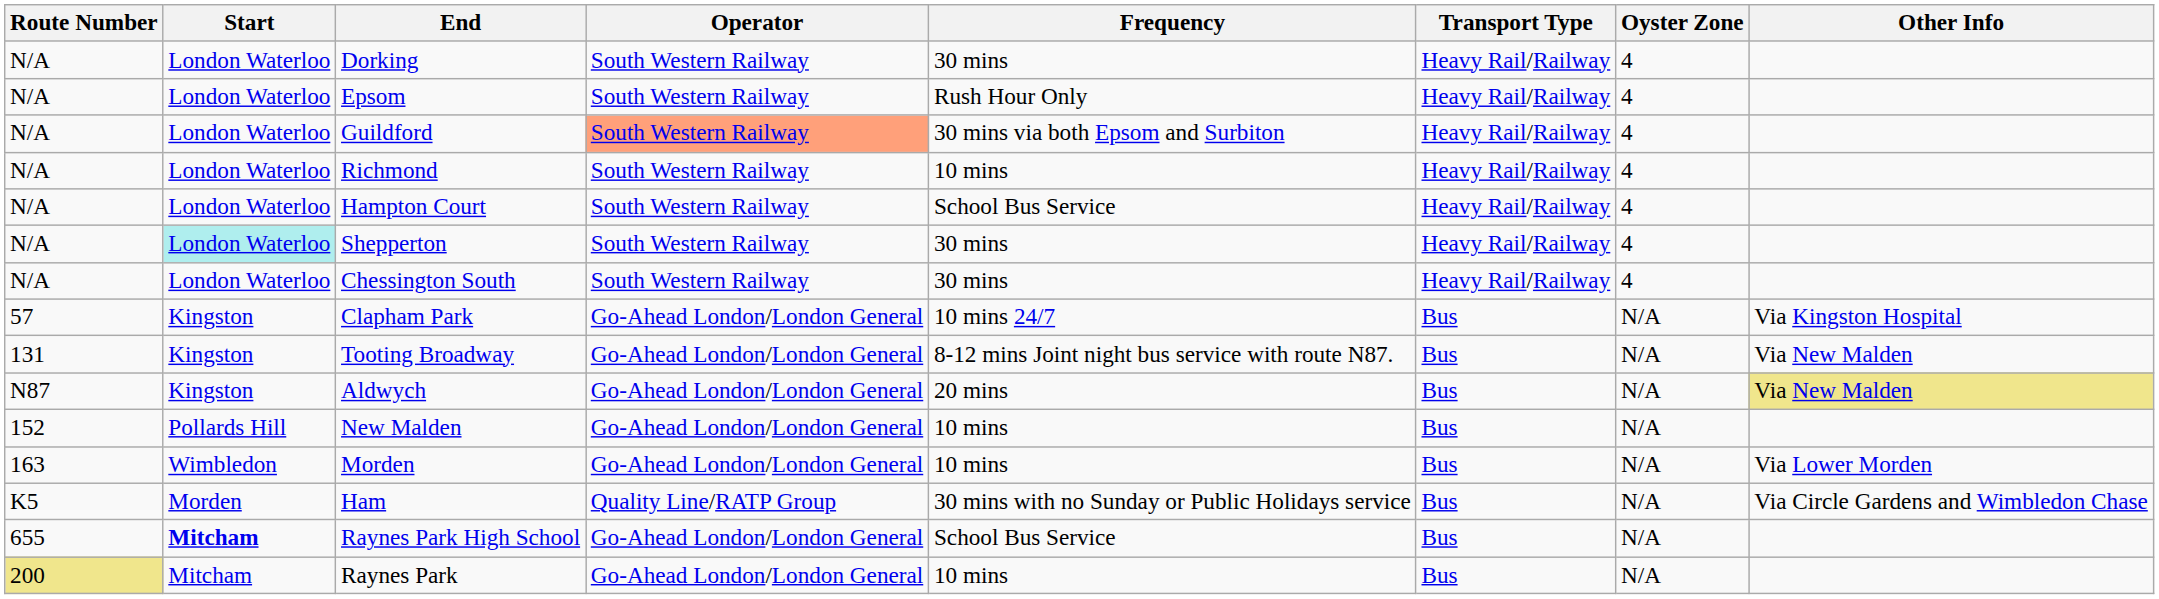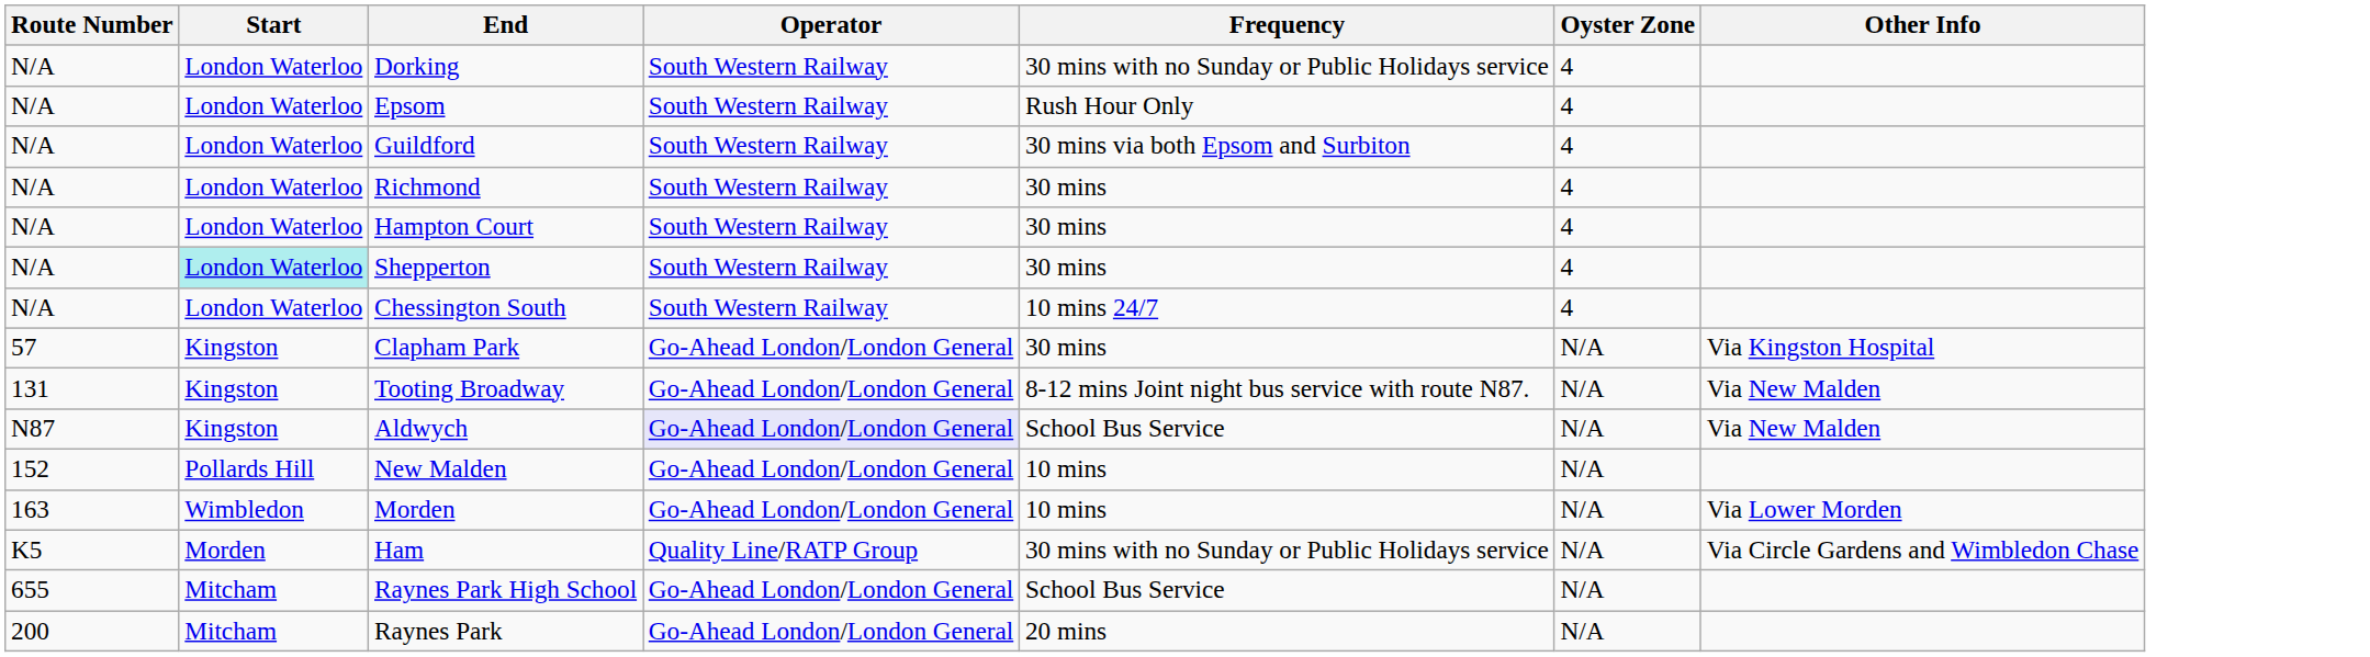- column: Transport Type | Heavy Rail/Railway | Heavy Rail/Railway | Heavy Rail/Railway | Heavy Rail/Railway | Heavy Rail/Railway | Heavy Rail/Railway | Heavy Rail/Railway | Bus | Bus | Bus | Bus | Bus | Bus | Bus | Bus
Dorking | Frequency: 30 mins -> 30 mins with no Sunday or Public Holidays service
Guildford | Operator: lightsalmon background -> no background
Richmond | Frequency: 10 mins -> 30 mins
Hampton Court | Frequency: School Bus Service -> 30 mins
Chessington South | Frequency: 30 mins -> 10 mins 24/7
Clapham Park | Frequency: 10 mins 24/7 -> 30 mins
Aldwych | Operator: no background -> lavender background
Aldwych | Frequency: 20 mins -> School Bus Service
Aldwych | Other Info: khaki background -> no background
Raynes Park High School | Start: bold -> normal
Raynes Park | Route Number: khaki background -> no background
Raynes Park | Frequency: 10 mins -> 20 mins
